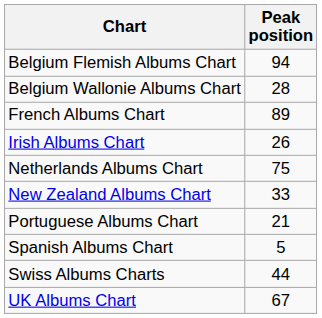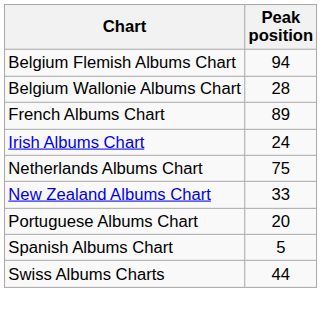Irish Albums Chart | Peak position: 26 -> 24
Portuguese Albums Chart | Peak position: 21 -> 20
- row: UK Albums Chart | 67
